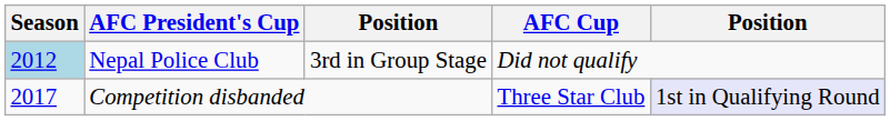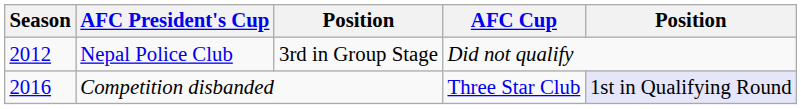Nepal Police Club | Season: lightblue background -> no background
Competition disbanded | Season: 2017 -> 2016
